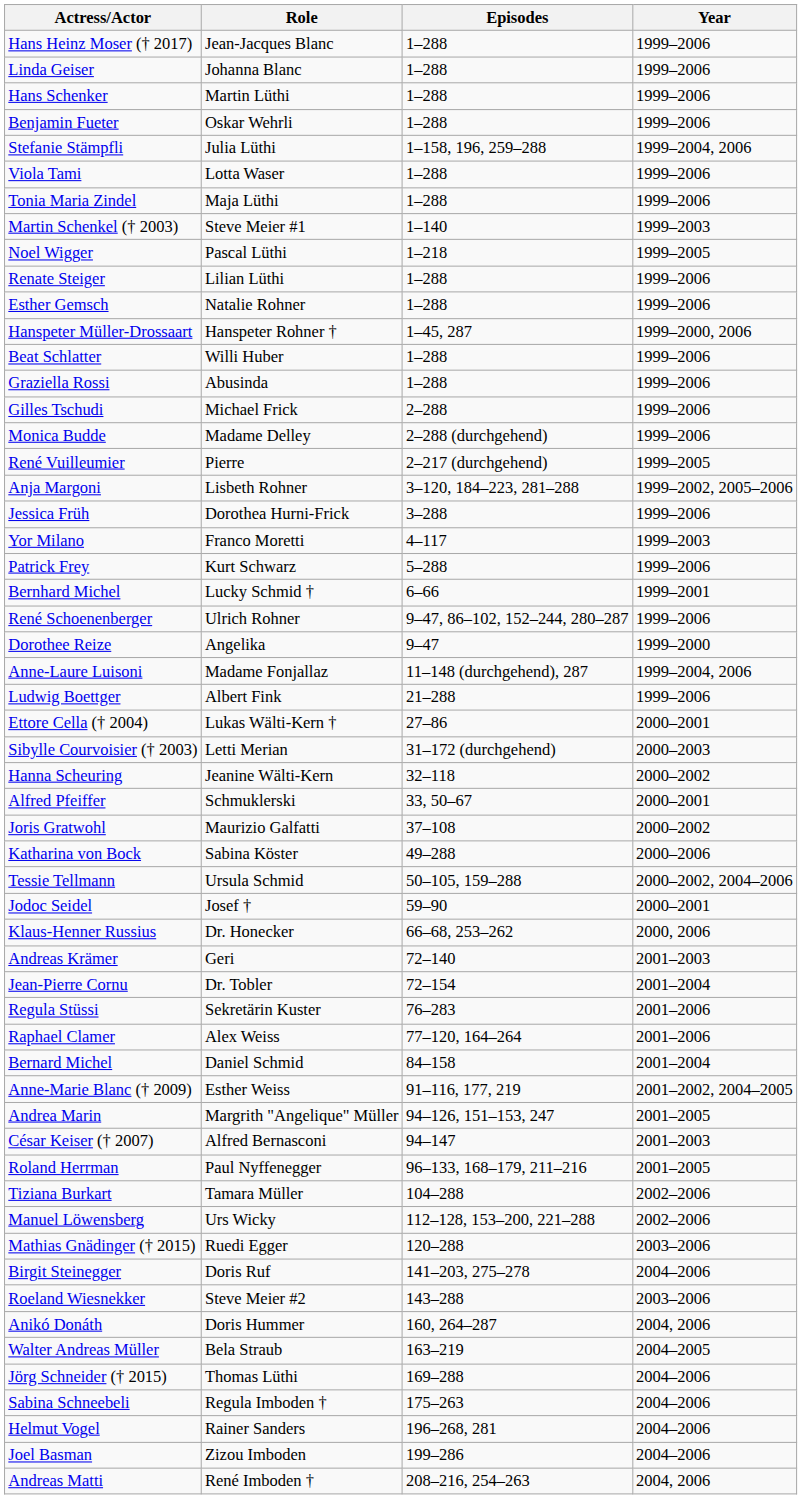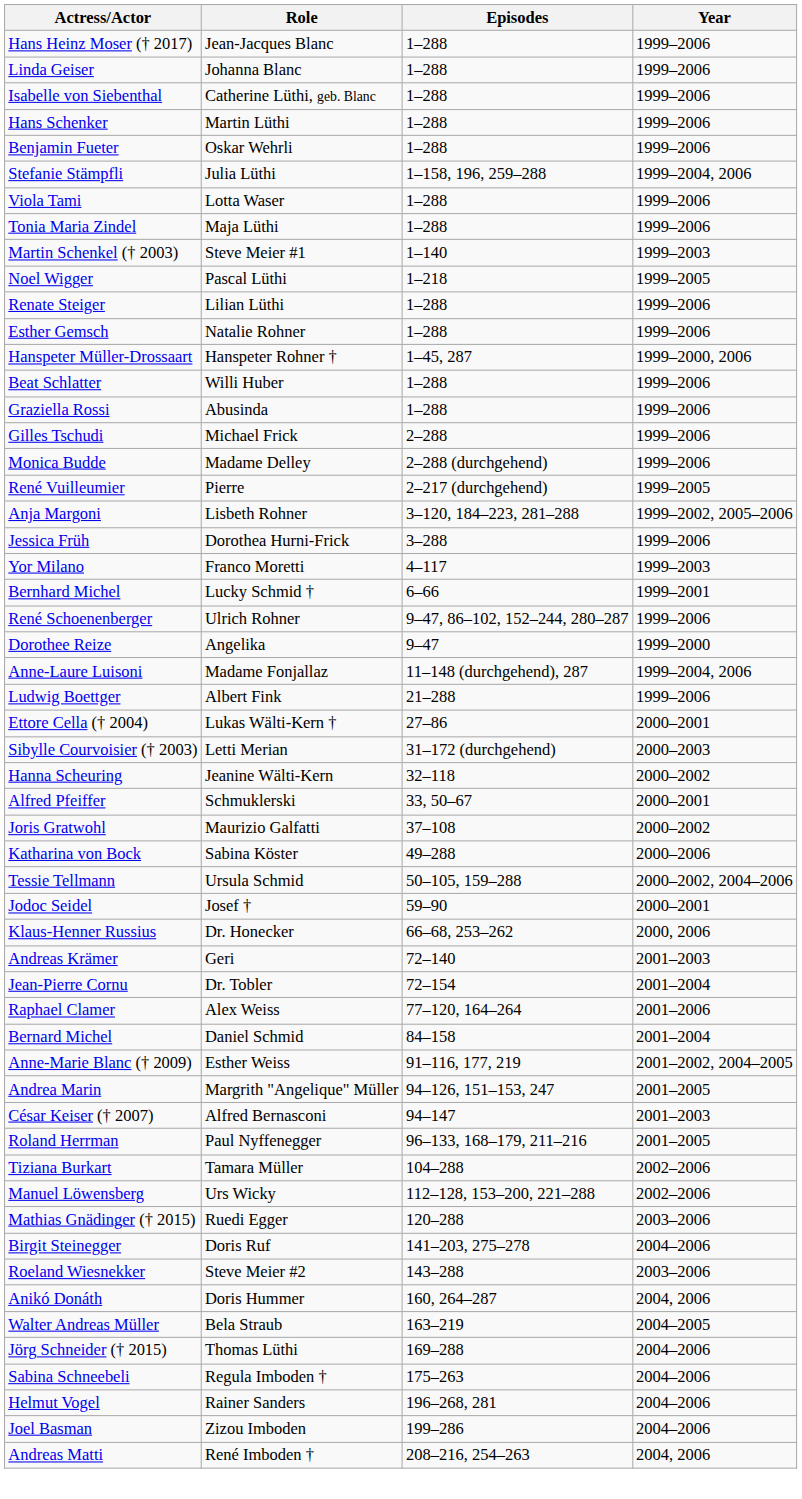+ row: Isabelle von Siebenthal | Catherine Lüthi, geb. Blanc | 1–288 | 1999–2006
- row: Patrick Frey | Kurt Schwarz | 5–288 | 1999–2006
- row: Regula Stüssi | Sekretärin Kuster | 76–283 | 2001–2006
